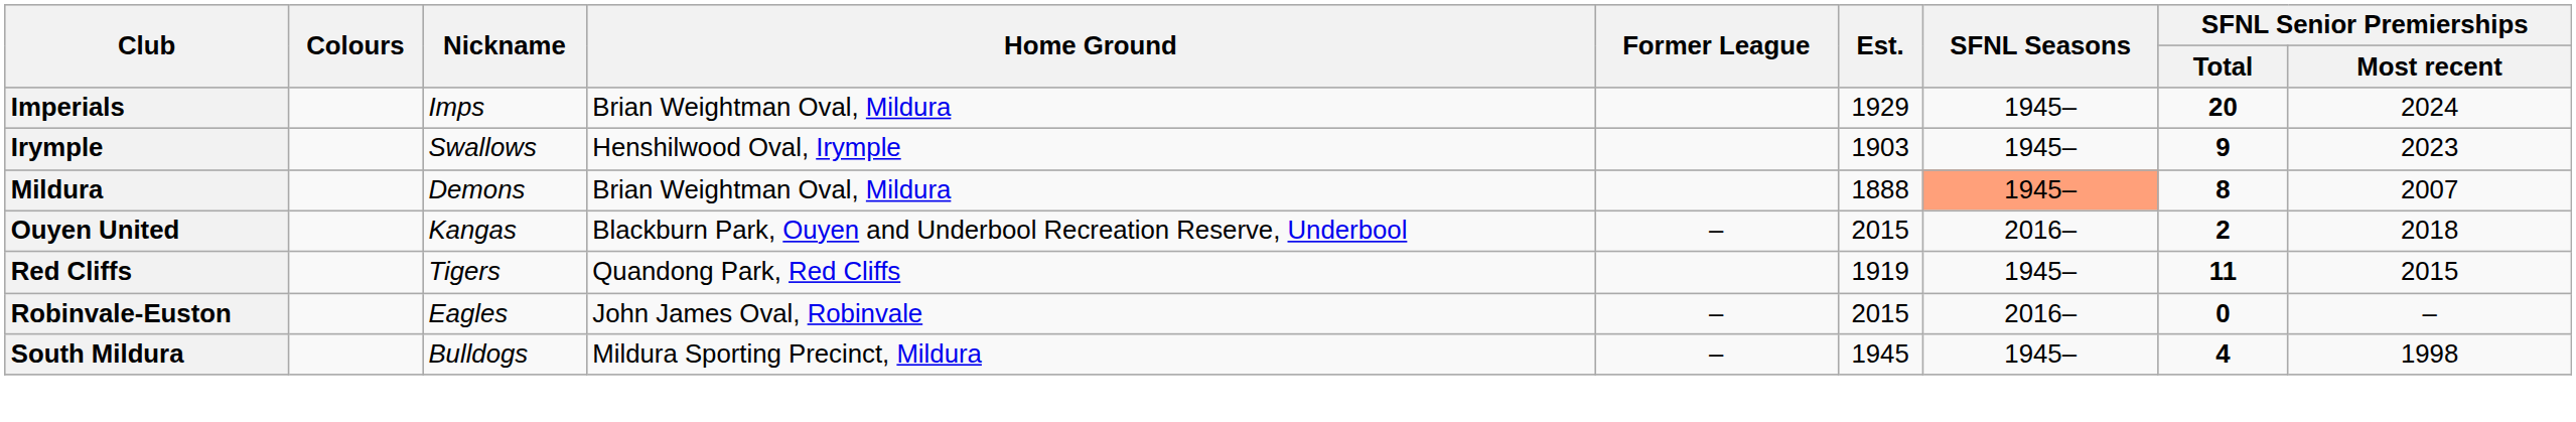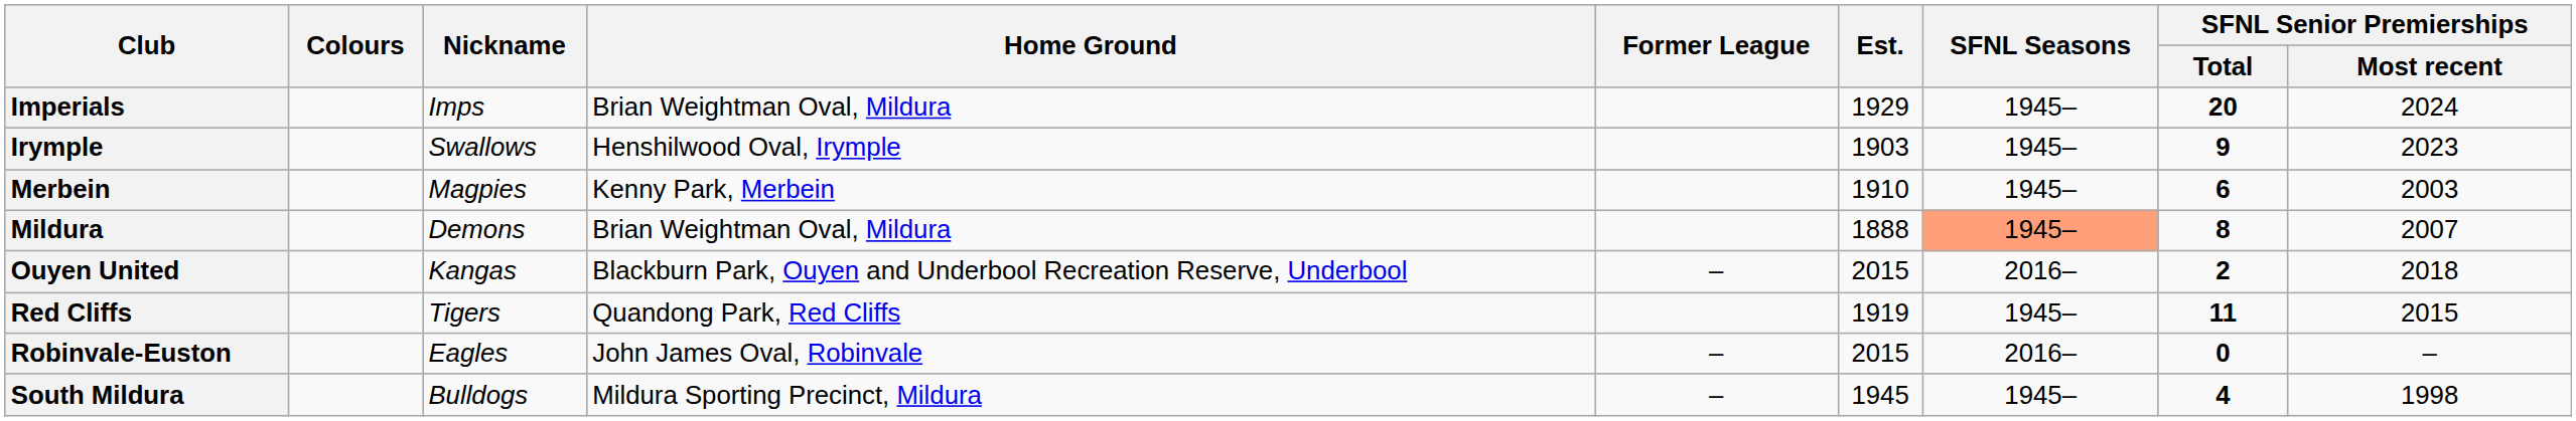+ row: Merbein | Magpies | Kenny Park, Merbein | 1910 | 1945– | 6 | 2003
